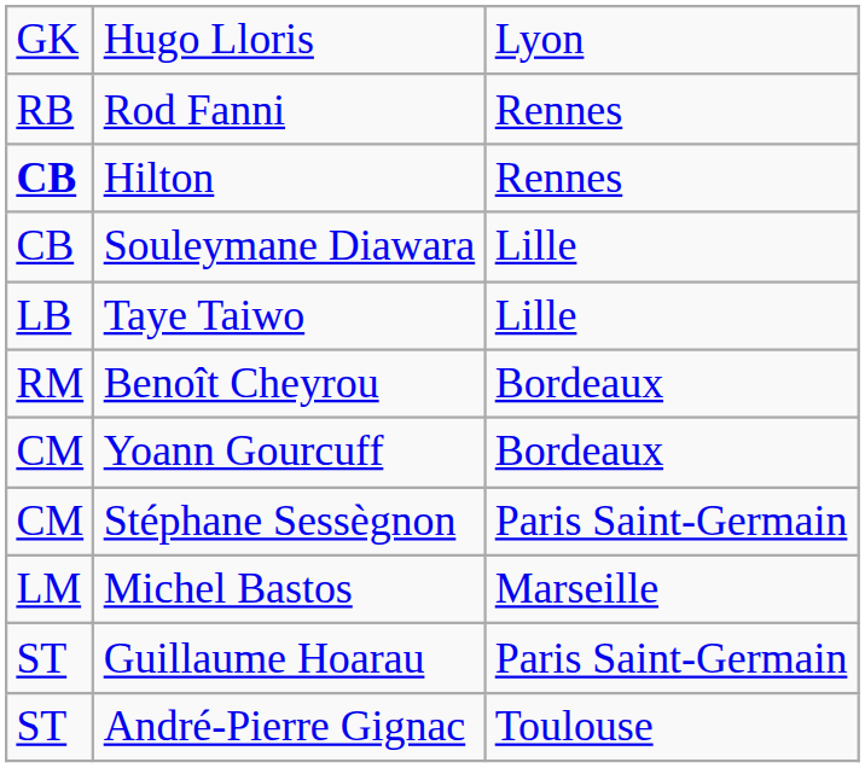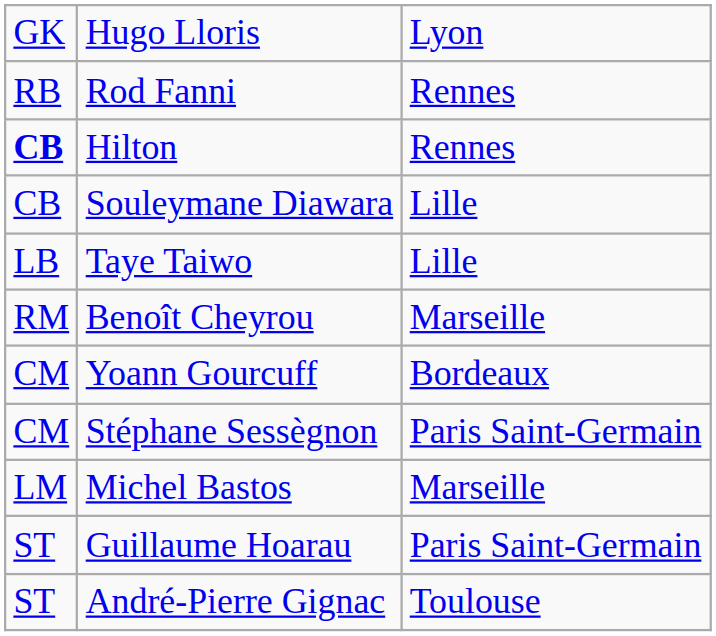Benoît Cheyrou | column 3: Bordeaux -> Marseille
